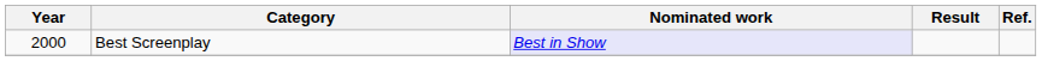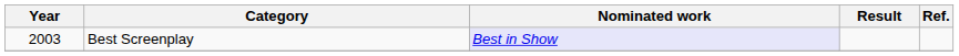Best Screenplay | Year: 2000 -> 2003
